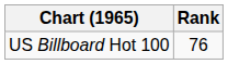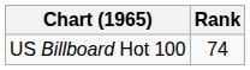US Billboard Hot 100 | Rank: 76 -> 74
